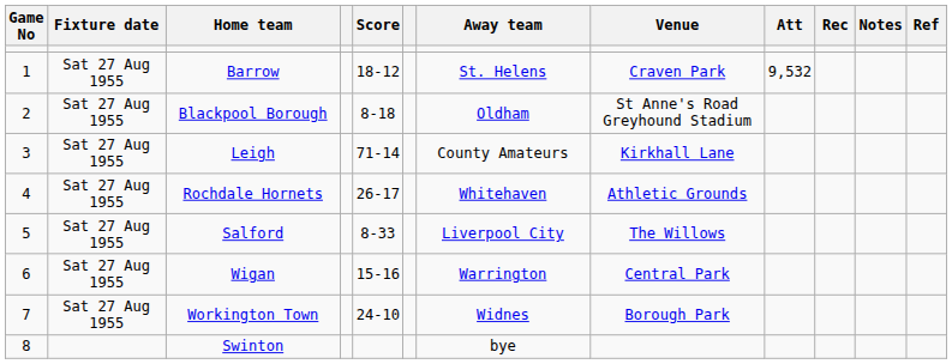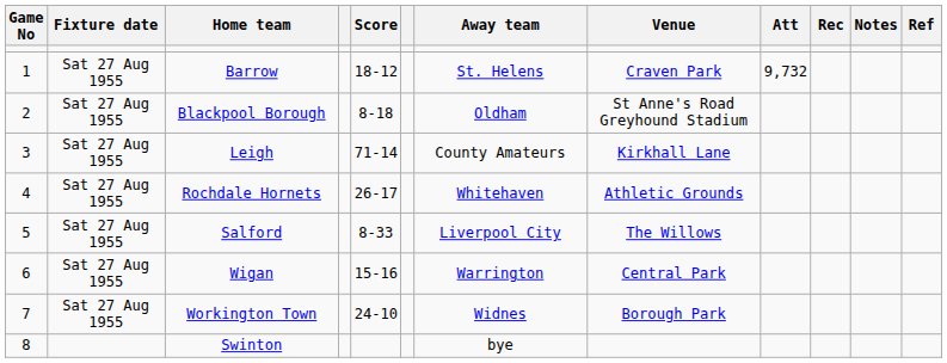Barrow | Att: 9,532 -> 9,732
